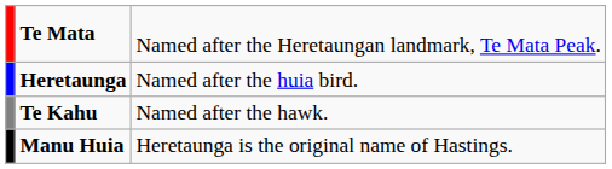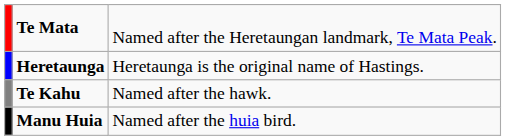Heretaunga | column 3: Named after the huia bird. -> Heretaunga is the original name of Hastings.
Manu Huia | column 3: Heretaunga is the original name of Hastings. -> Named after the huia bird.
